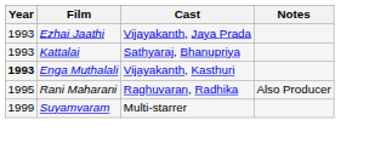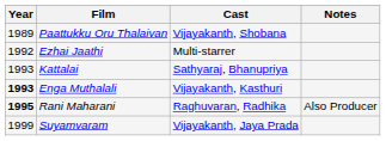+ row: 1989 | Paattukku Oru Thalaivan | Vijayakanth, Shobana
Ezhai Jaathi | Year: 1993 -> 1992
Ezhai Jaathi | Cast: Vijayakanth, Jaya Prada -> Multi-starrer
Rani Maharani | Year: normal -> bold
Suyamvaram | Cast: Multi-starrer -> Vijayakanth, Jaya Prada
